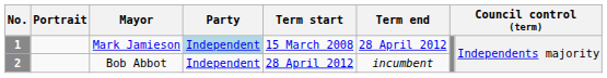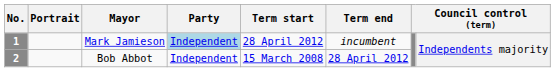1 | Term start: 15 March 2008 -> 28 April 2012
1 | Term end: 28 April 2012 -> incumbent
2 | Term start: 28 April 2012 -> 15 March 2008
2 | Term end: incumbent -> 28 April 2012
